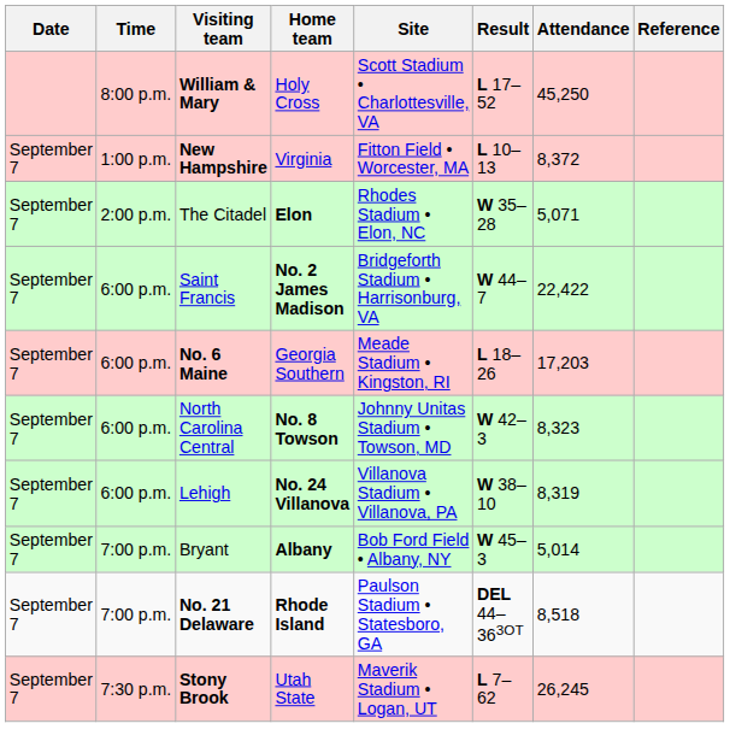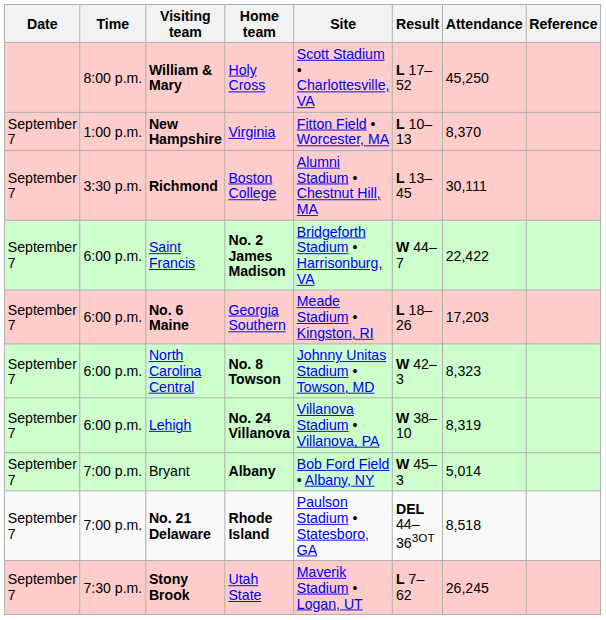New Hampshire | Attendance: 8,372 -> 8,370
- row: September 7 | 2:00 p.m. | The Citadel | Elon | Rhodes Stadium • Elon, NC | W 35–28 | 5,071
+ row: September 7 | 3:30 p.m. | Richmond | Boston College | Alumni Stadium • Chestnut Hill, MA | L 13–45 | 30,111
